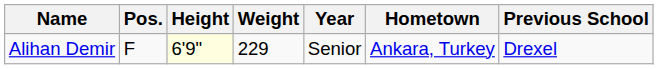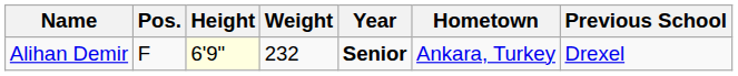Alihan Demir | Weight: 229 -> 232
Alihan Demir | Year: normal -> bold
